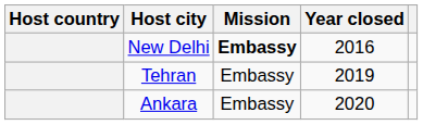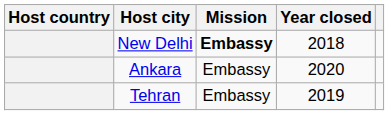New Delhi | Year closed: 2016 -> 2018
rows swapped: Tehran <-> Ankara
